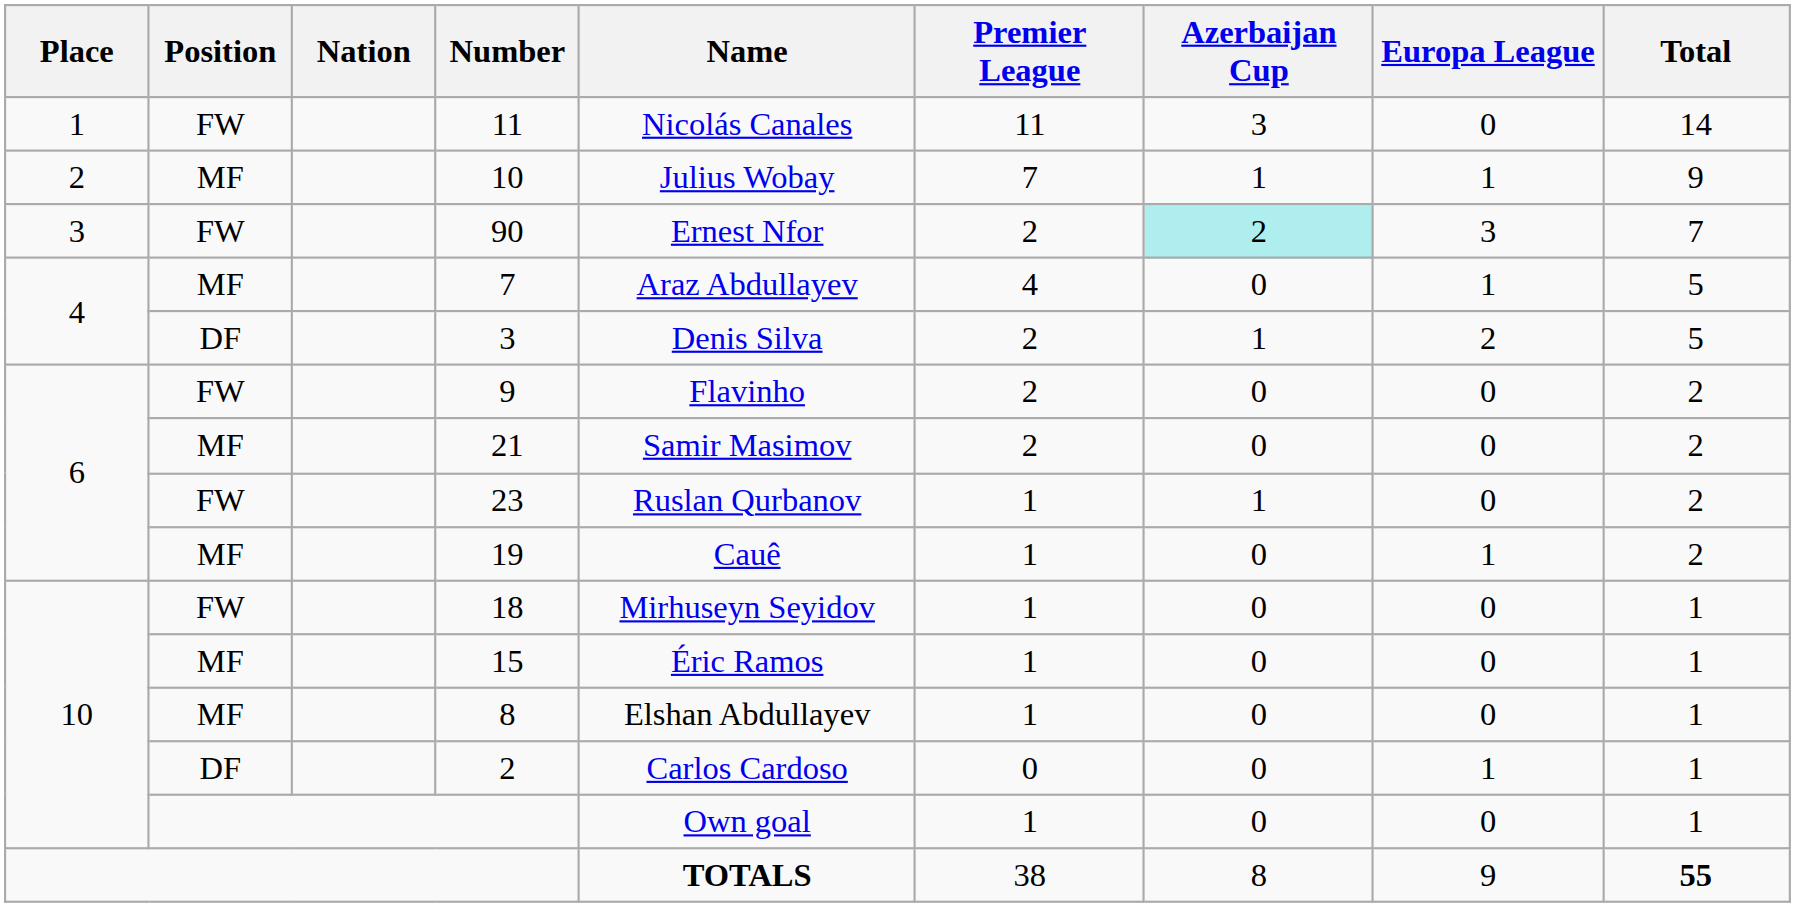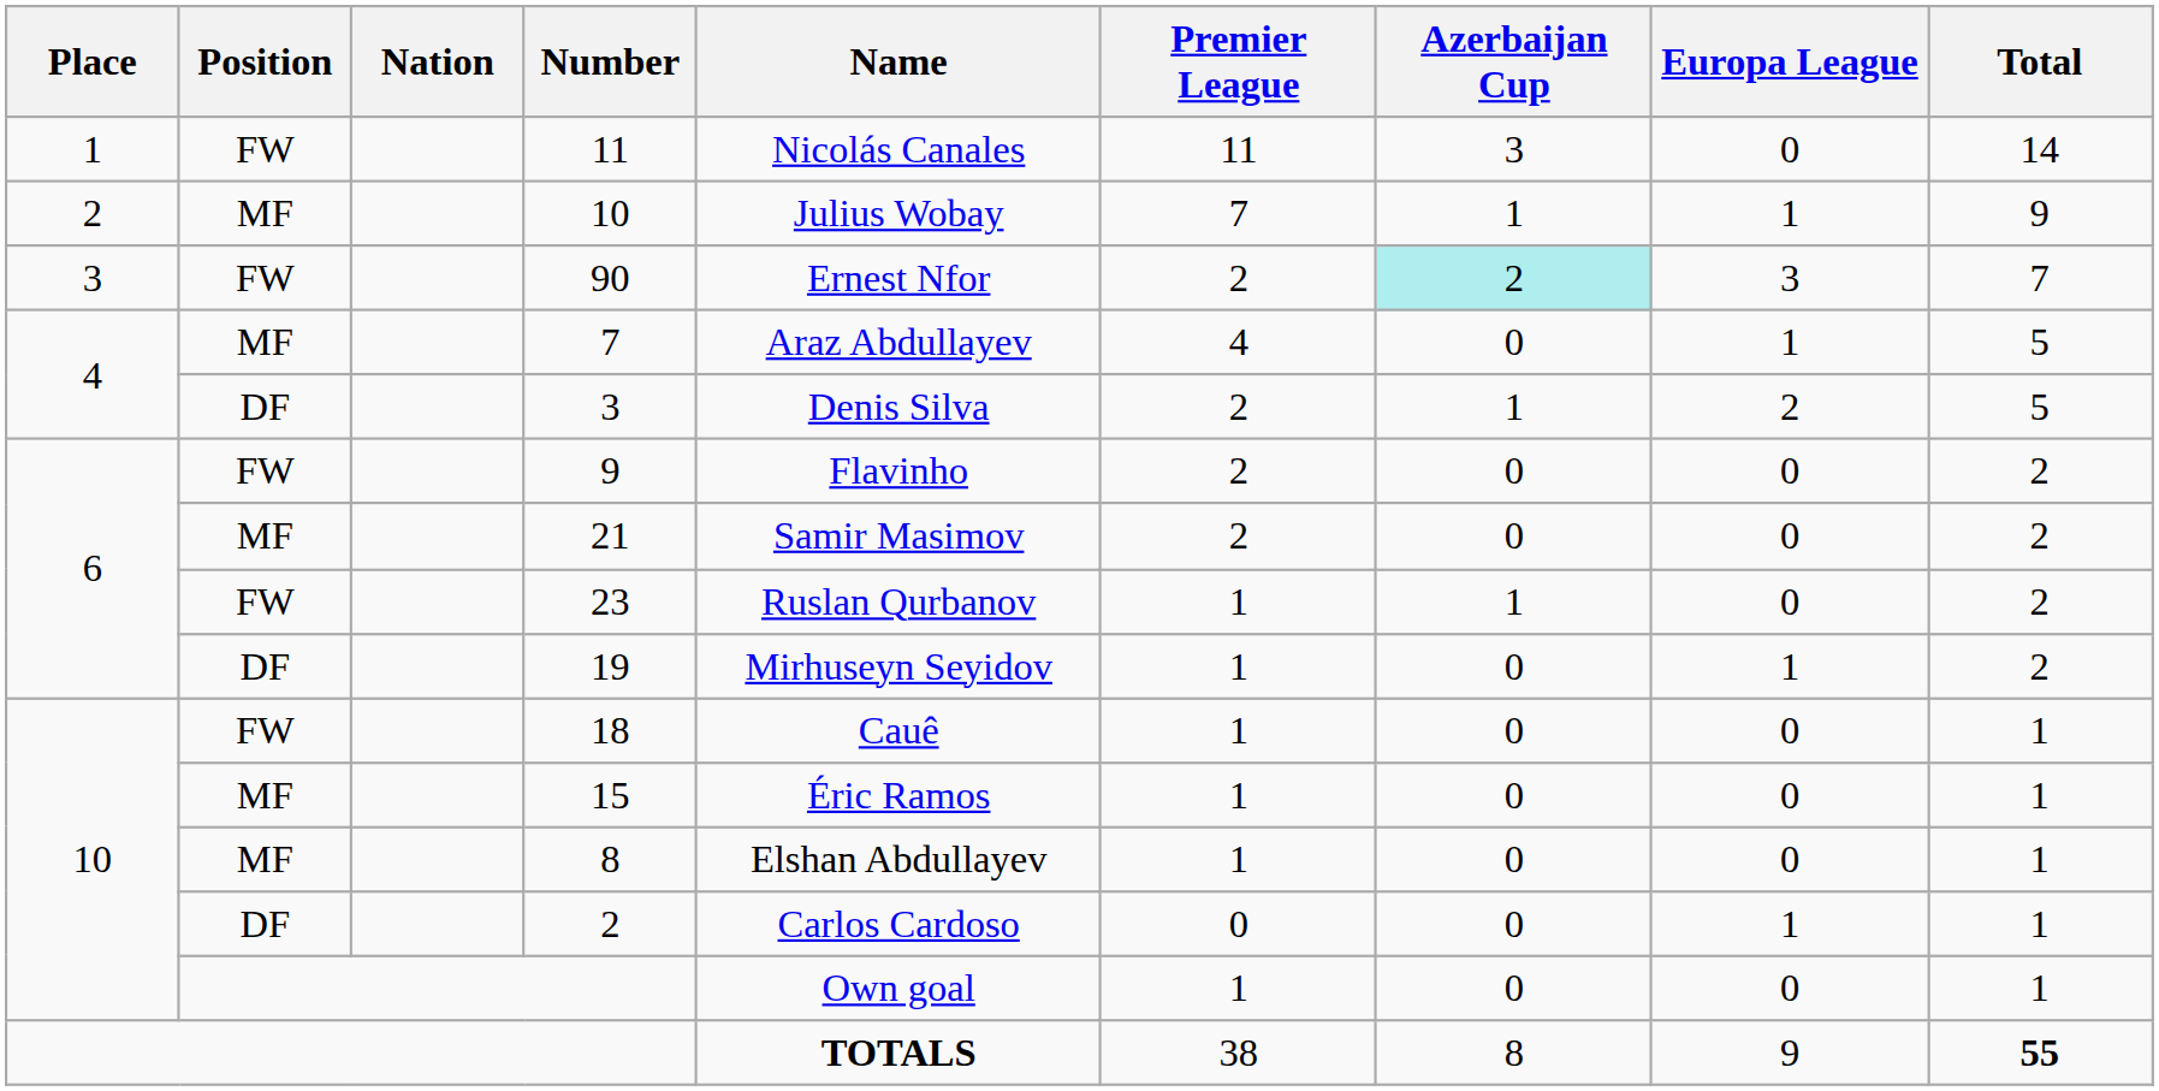19 | Position: MF -> DF
19 | Name: Cauê -> Mirhuseyn Seyidov
18 | Name: Mirhuseyn Seyidov -> Cauê
